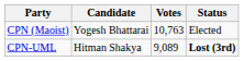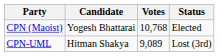CPN (Maoist) | Votes: 10,763 -> 10,768
CPN-UML | Status: bold -> normal
